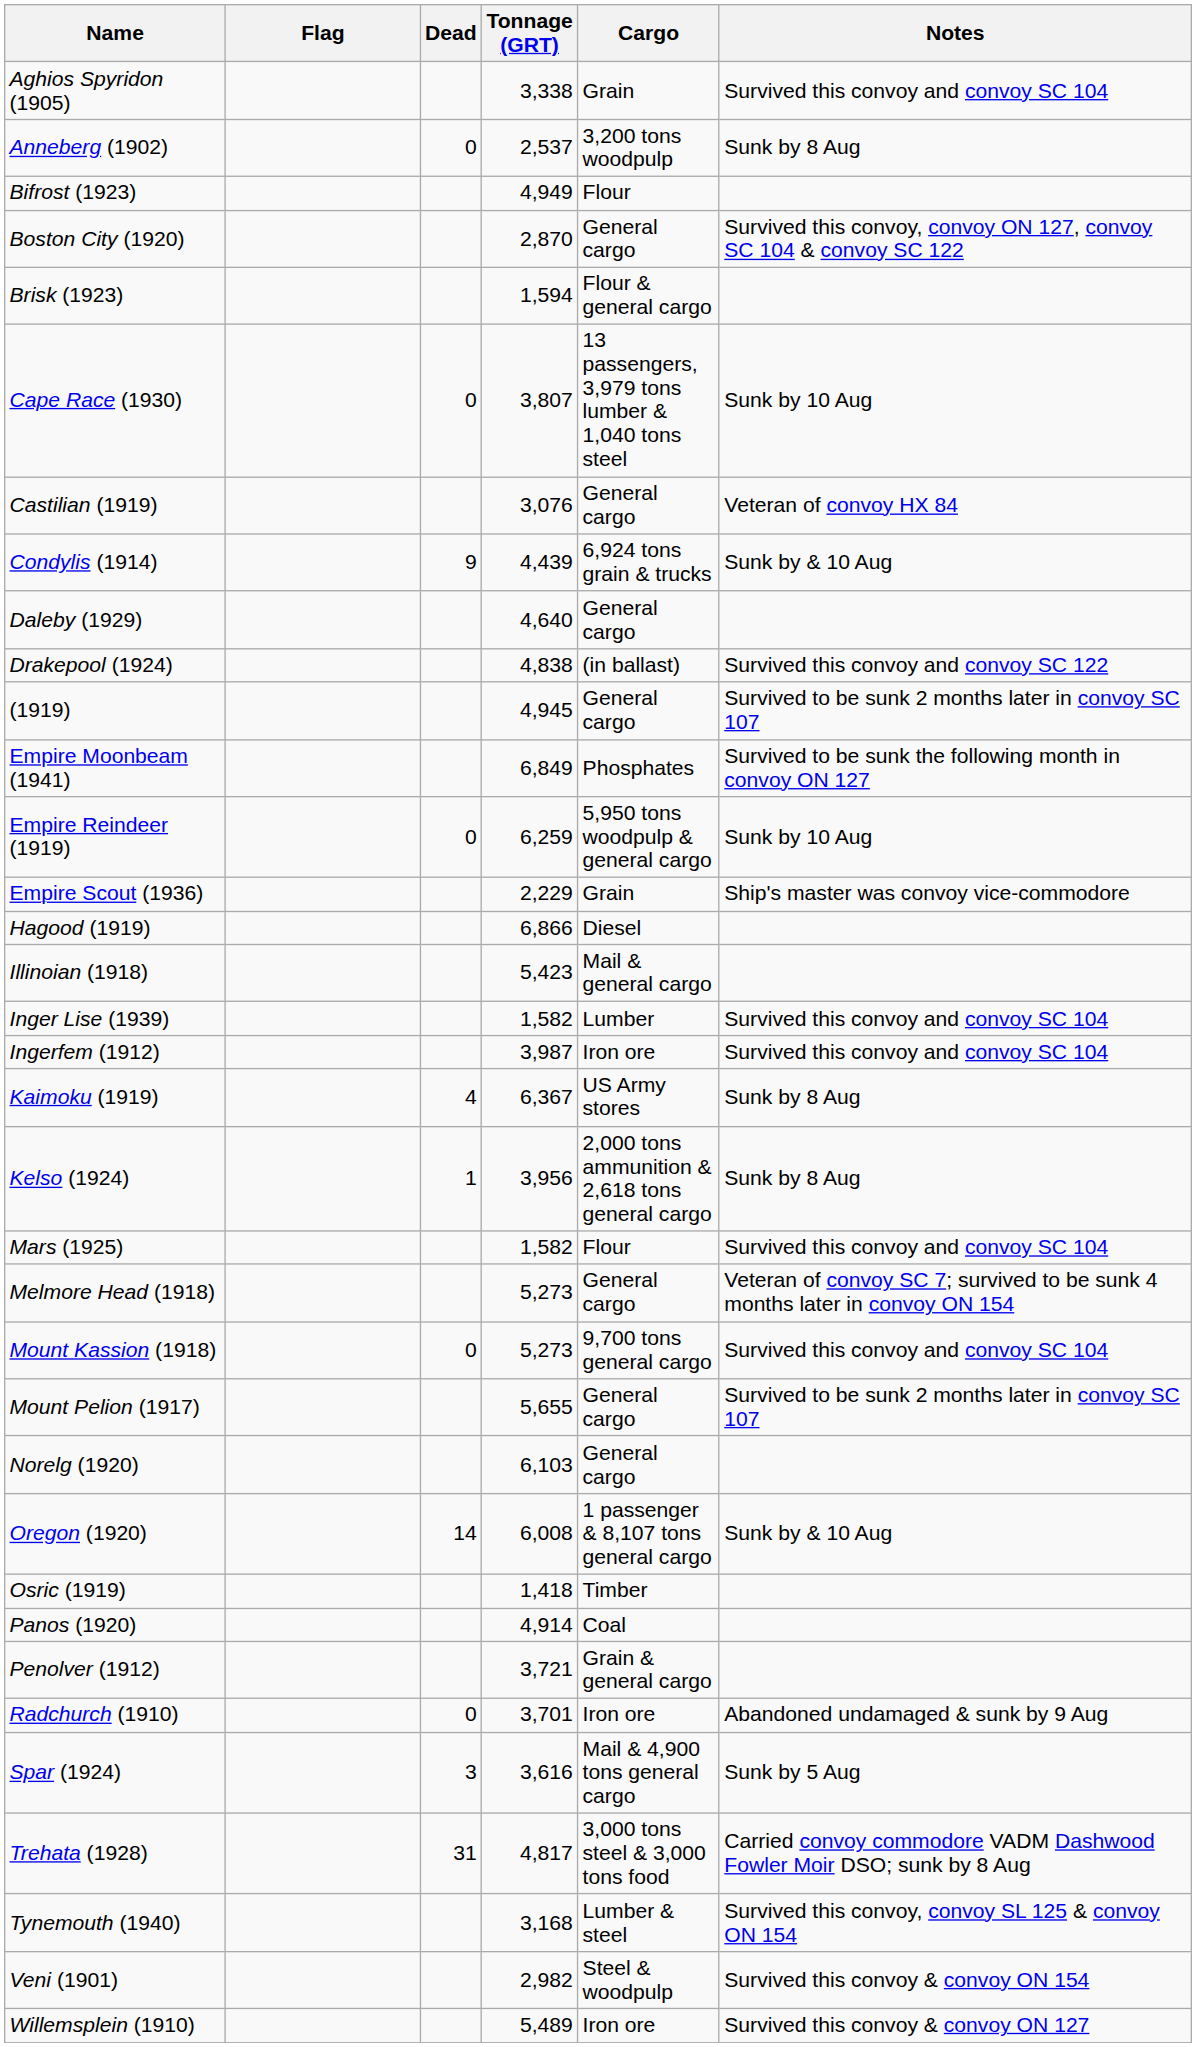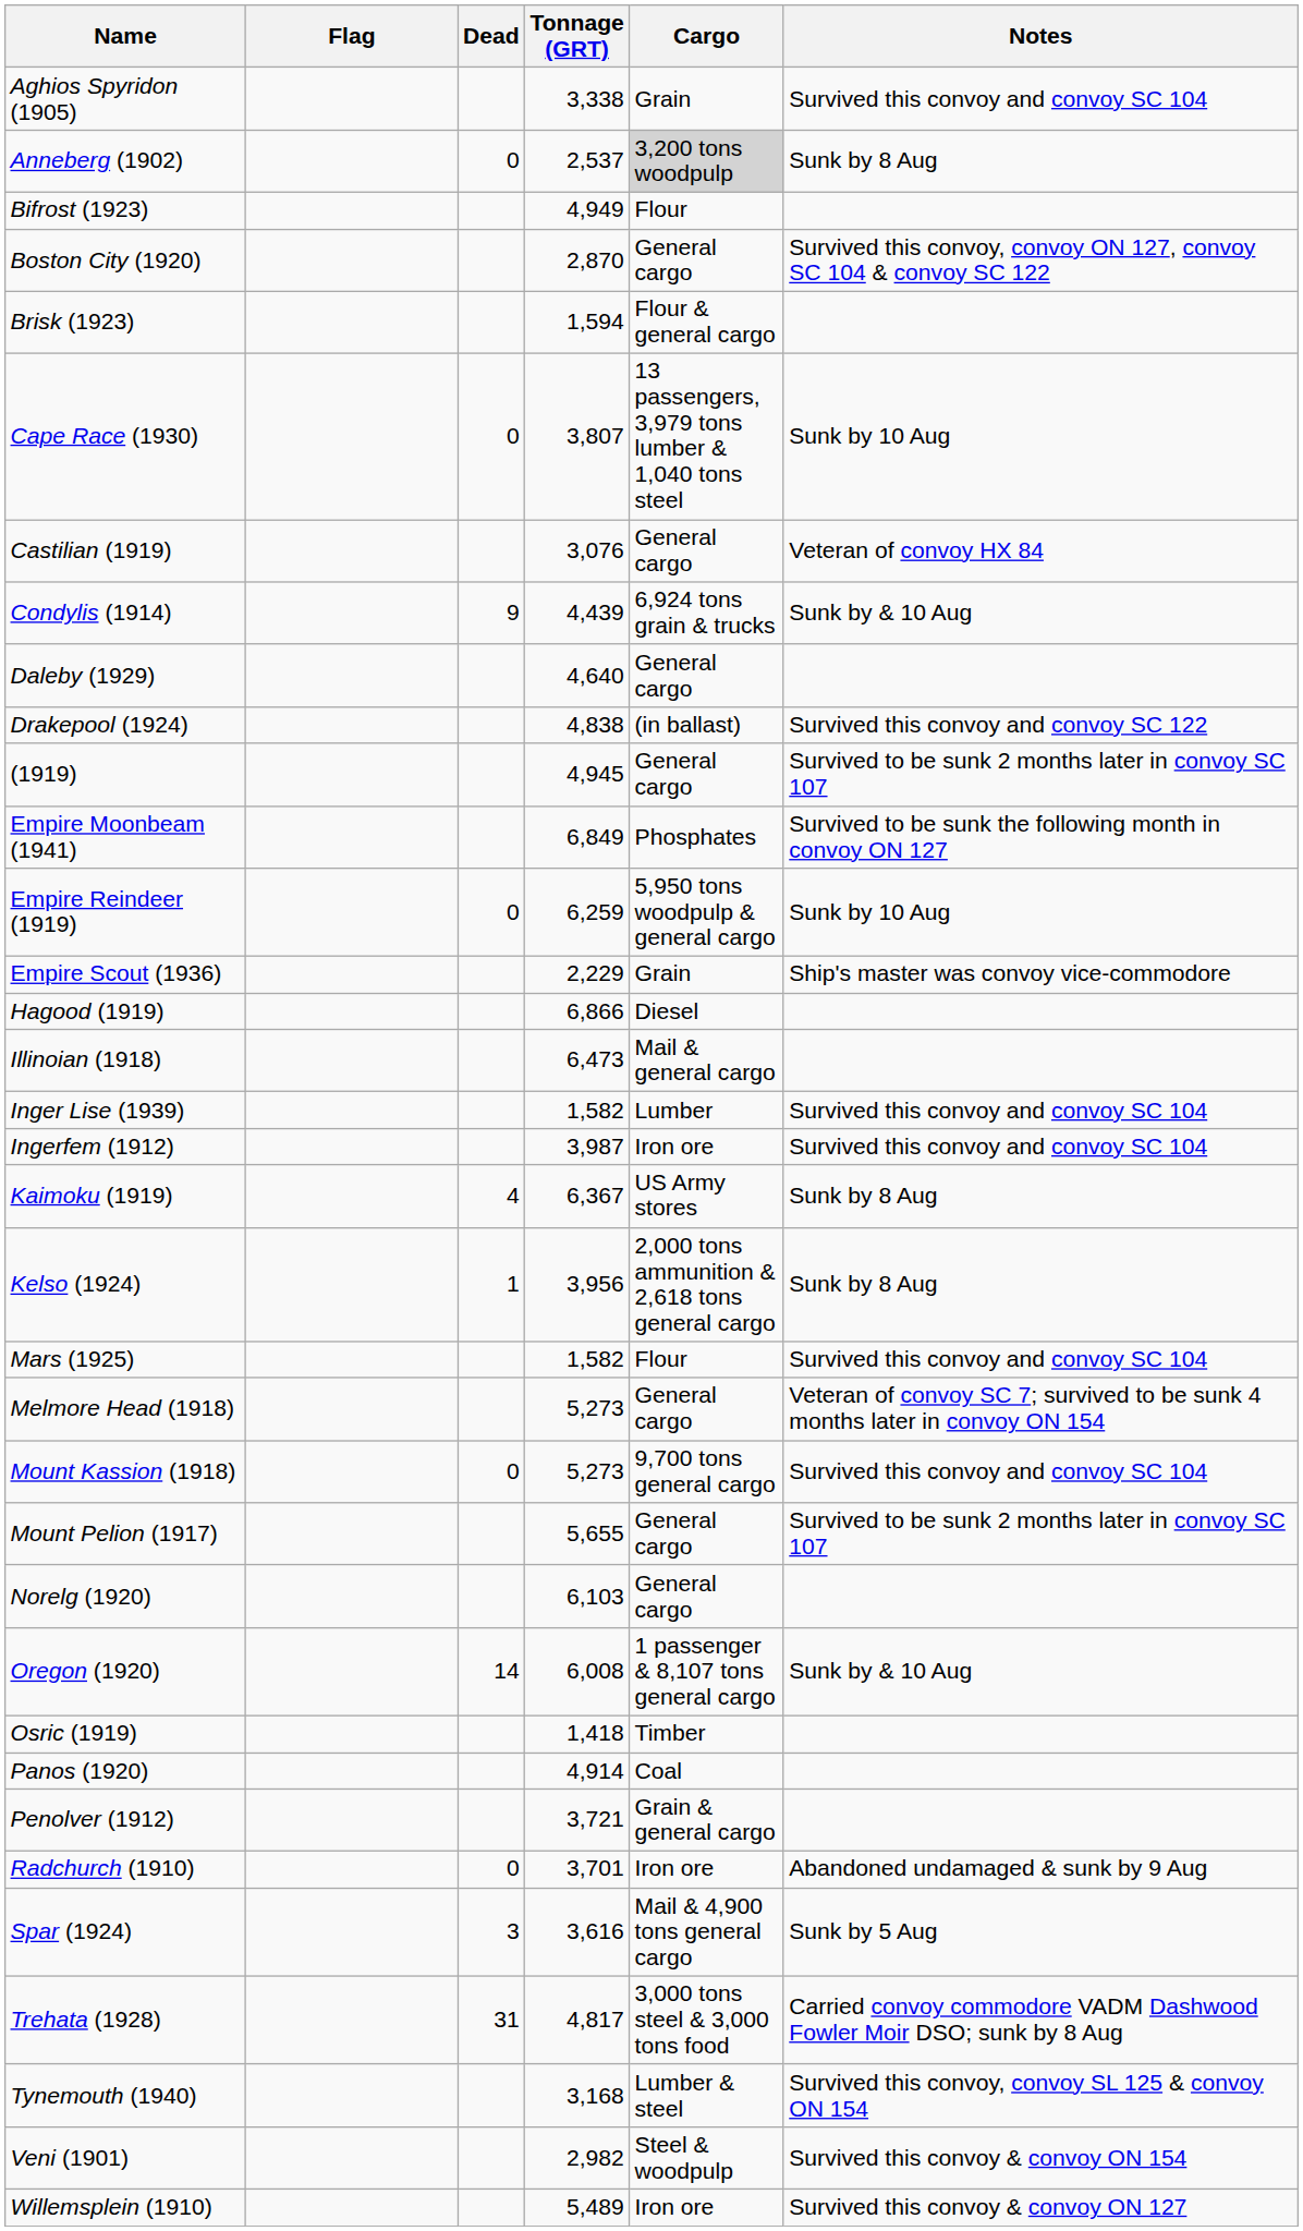Anneberg (1902) | Cargo: no background -> lightgrey background
Illinoian (1918) | Tonnage (GRT): 5,423 -> 6,473
